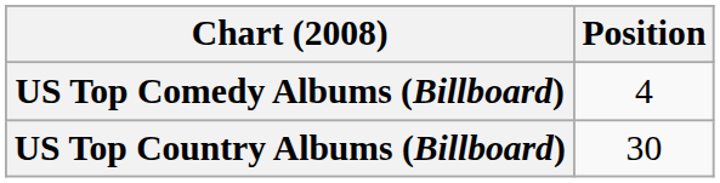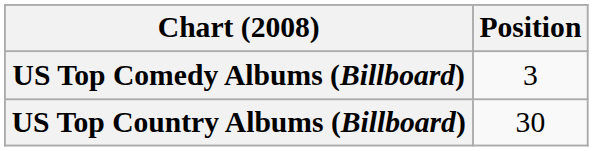US Top Comedy Albums (Billboard) | Position: 4 -> 3
